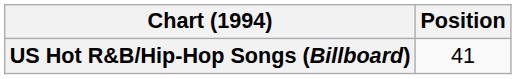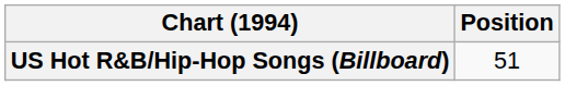US Hot R&B/Hip-Hop Songs (Billboard) | Position: 41 -> 51
